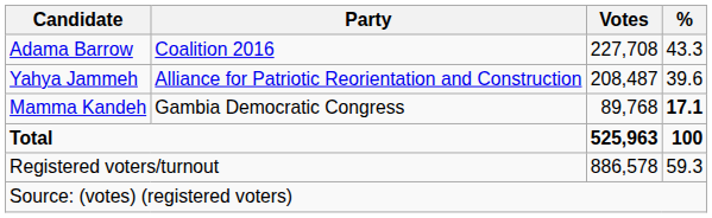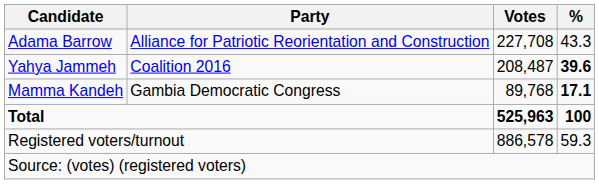Adama Barrow | Party: Coalition 2016 -> Alliance for Patriotic Reorientation and Construction
Yahya Jammeh | Party: Alliance for Patriotic Reorientation and Construction -> Coalition 2016
Yahya Jammeh | %: normal -> bold
